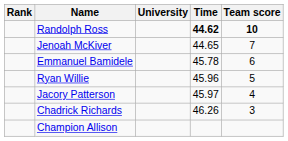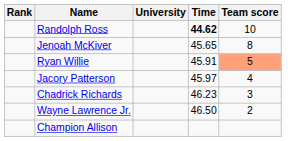Randolph Ross | Team score: bold -> normal
Jenoah McKiver | Time: 44.65 -> 45.65
Jenoah McKiver | Team score: 7 -> 8
- row: Emmanuel Bamidele | 45.78 | 6
Ryan Willie | Time: 45.96 -> 45.91
Ryan Willie | Team score: no background -> lightsalmon background
Chadrick Richards | Time: 46.26 -> 46.23
+ row: Wayne Lawrence Jr. | 46.50 | 2
